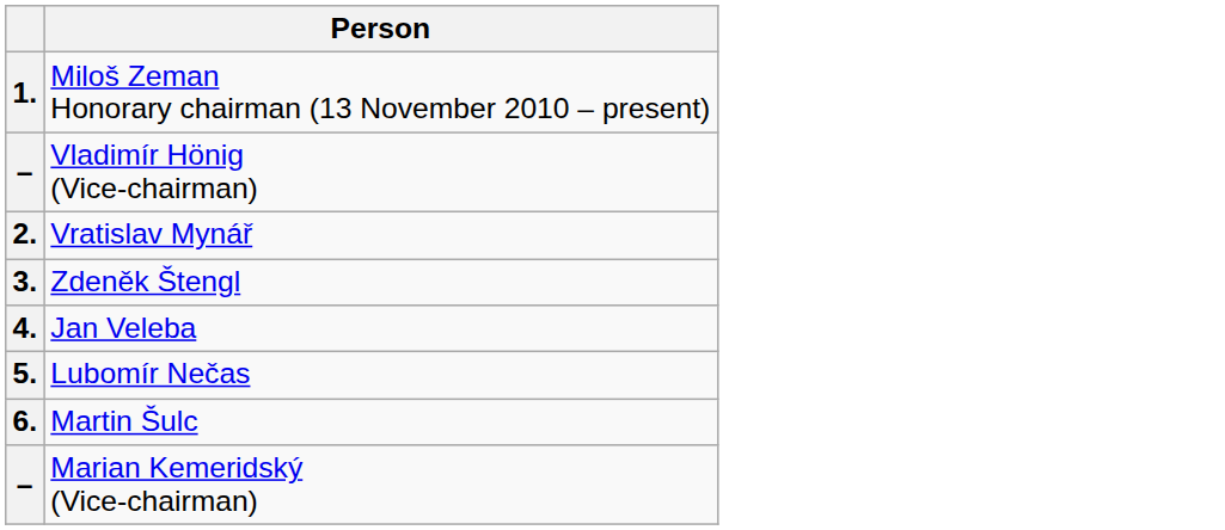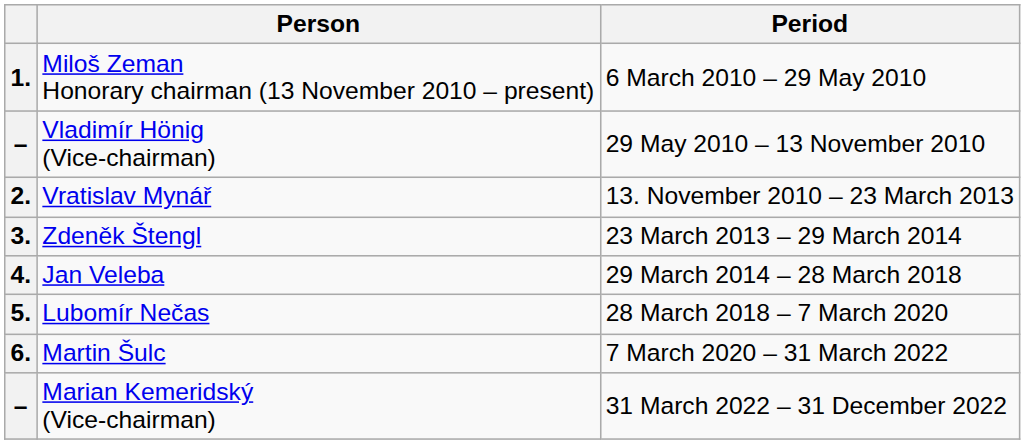+ column: Period | 6 March 2010 – 29 May 2010 | 29 May 2010 – 13 November 2010 | 13. November 2010 – 23 March 2013 | 23 March 2013 – 29 March 2014 | 29 March 2014 – 28 March 2018 | 28 March 2018 – 7 March 2020 | 7 March 2020 – 31 March 2022 | 31 March 2022 – 31 December 2022
